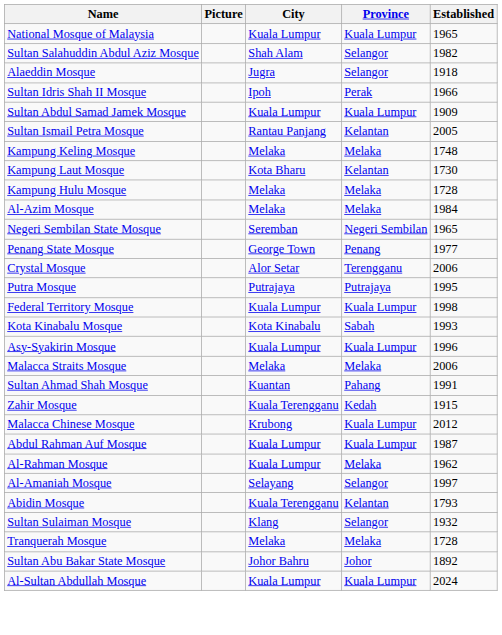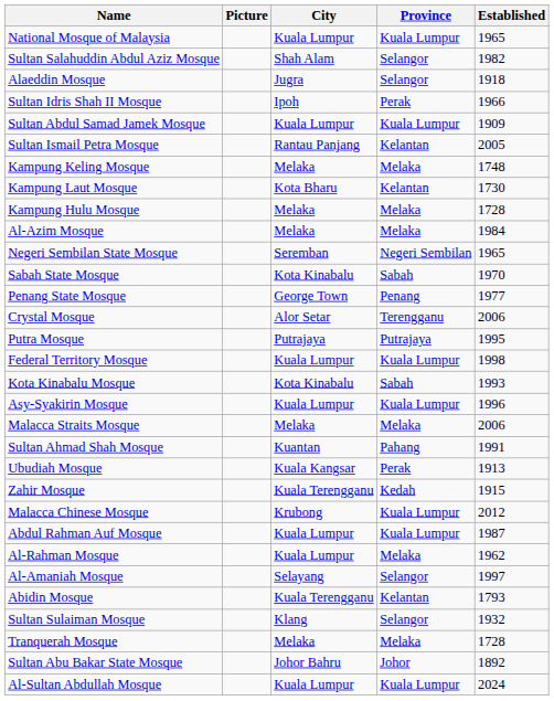+ row: Sabah State Mosque | Kota Kinabalu | Sabah | 1970
+ row: Ubudiah Mosque | Kuala Kangsar | Perak | 1913
